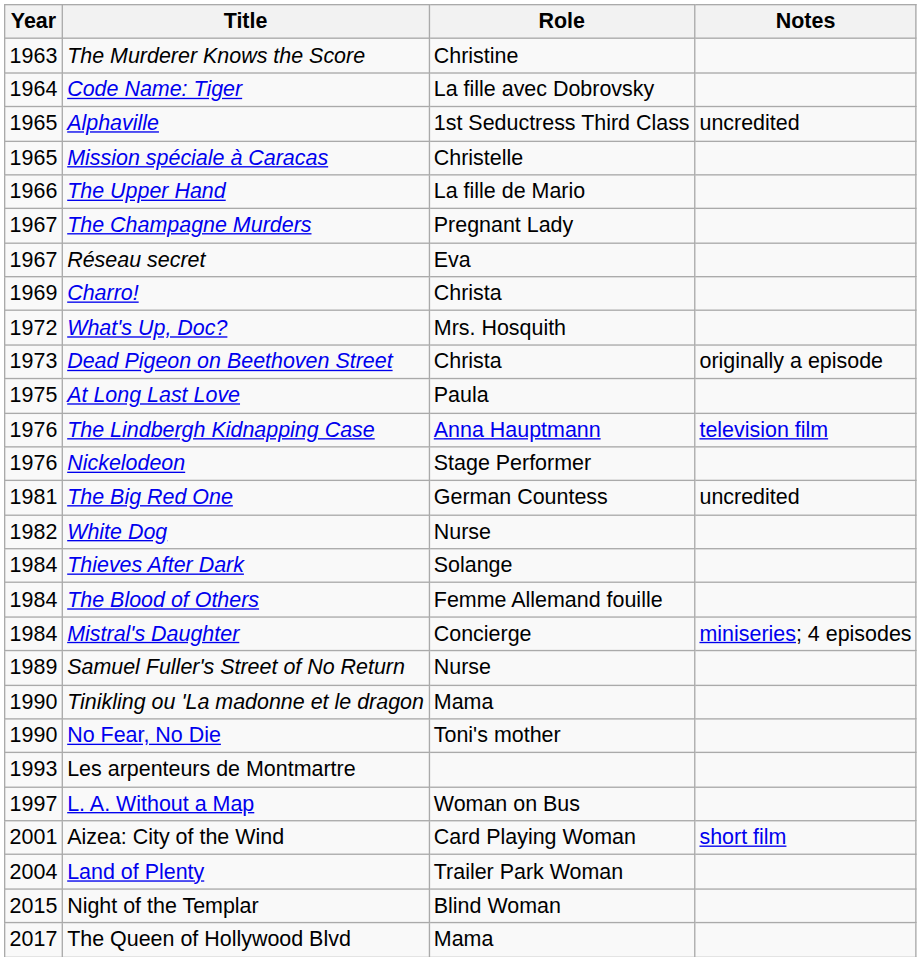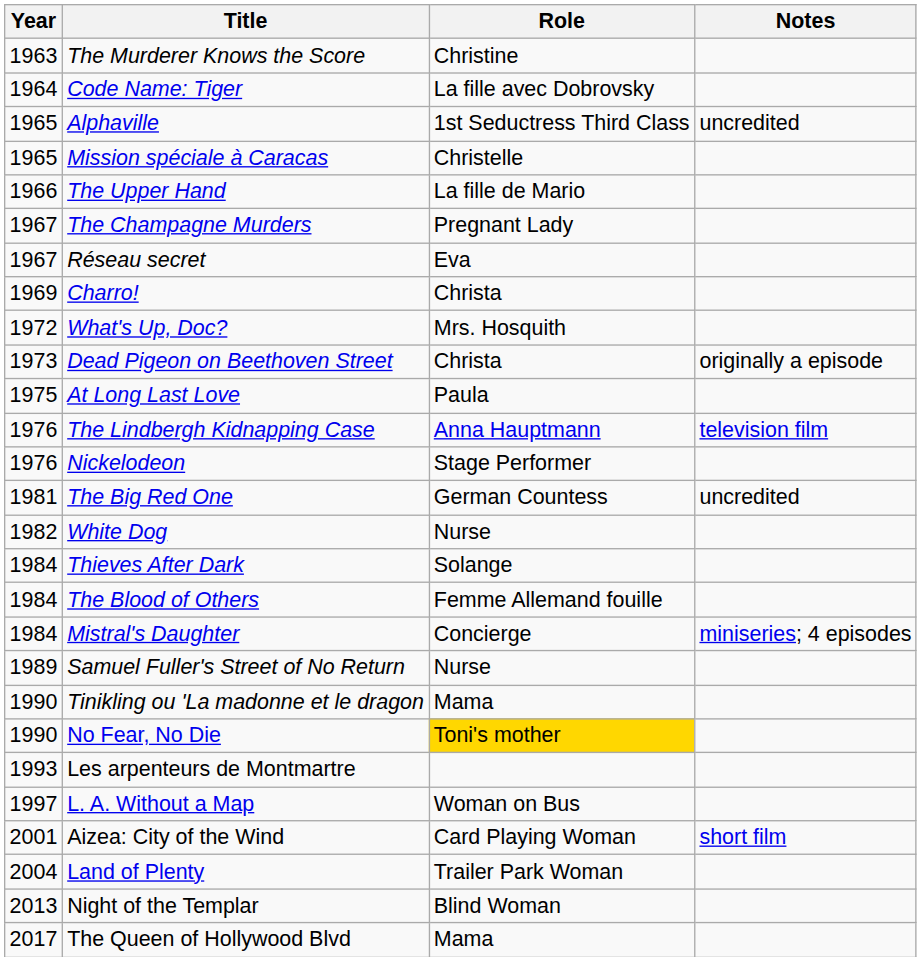No Fear, No Die | Role: no background -> gold background
Night of the Templar | Year: 2015 -> 2013
